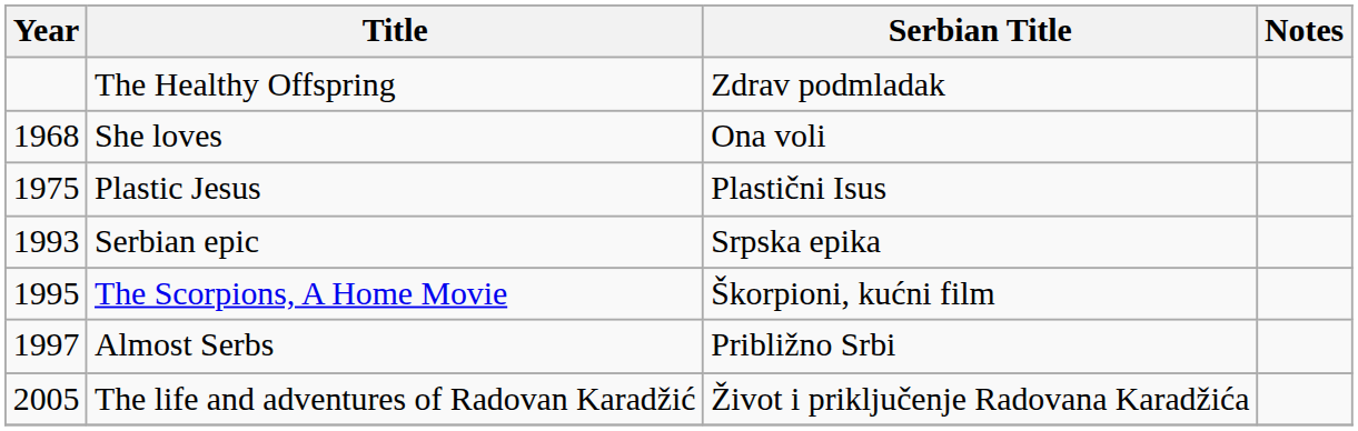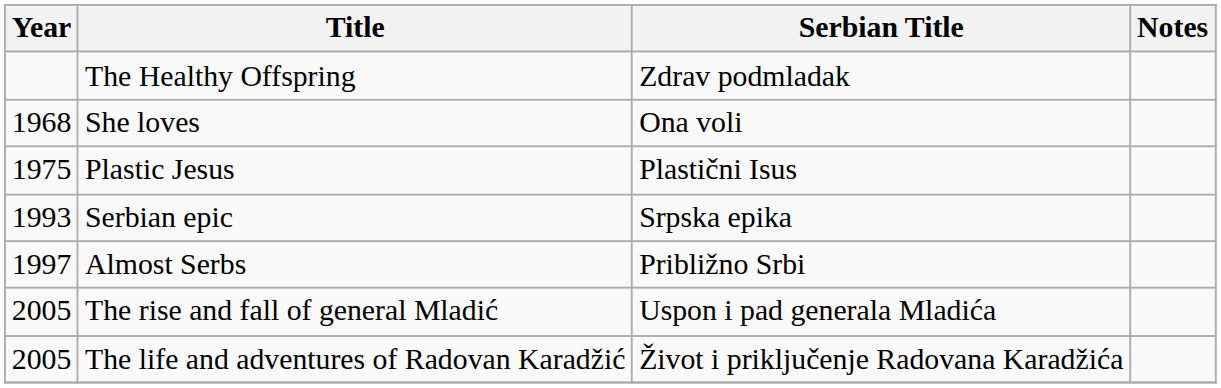- row: 1995 | The Scorpions, A Home Movie | Škorpioni, kućni film
+ row: 2005 | The rise and fall of general Mladić | Uspon i pad generala Mladića
